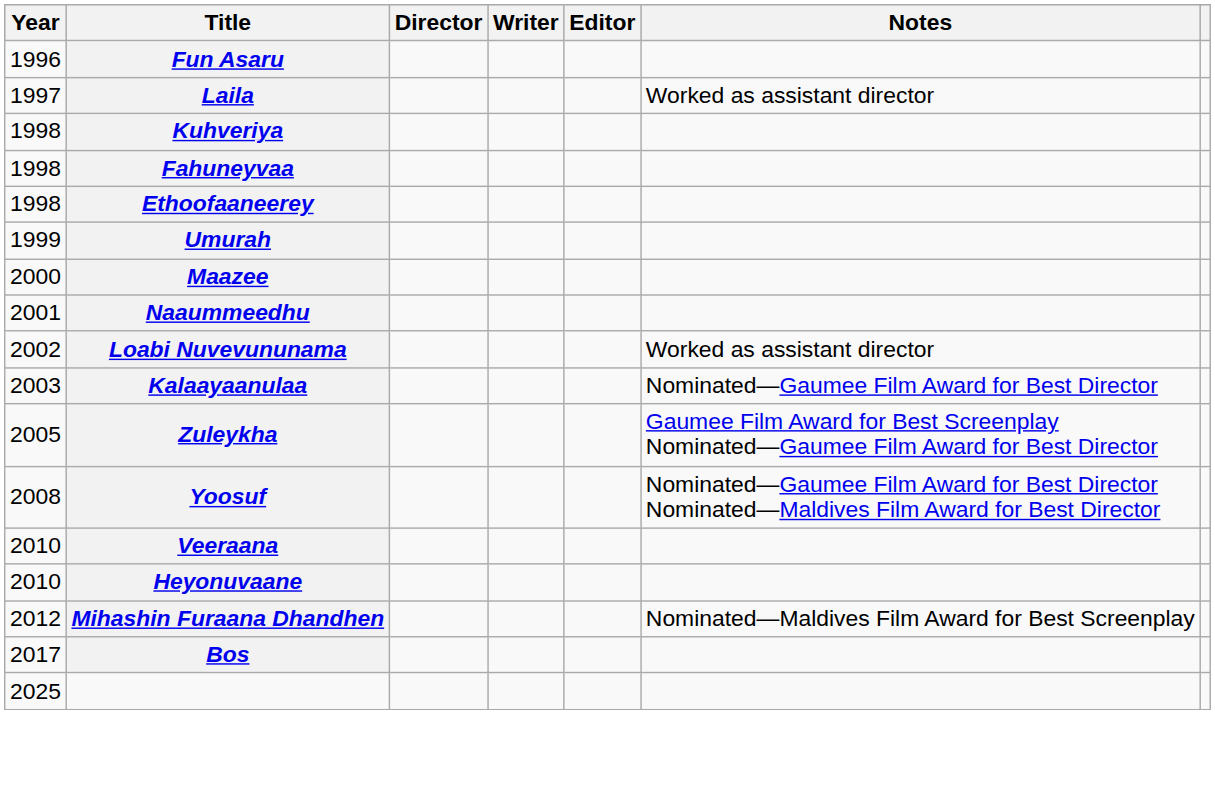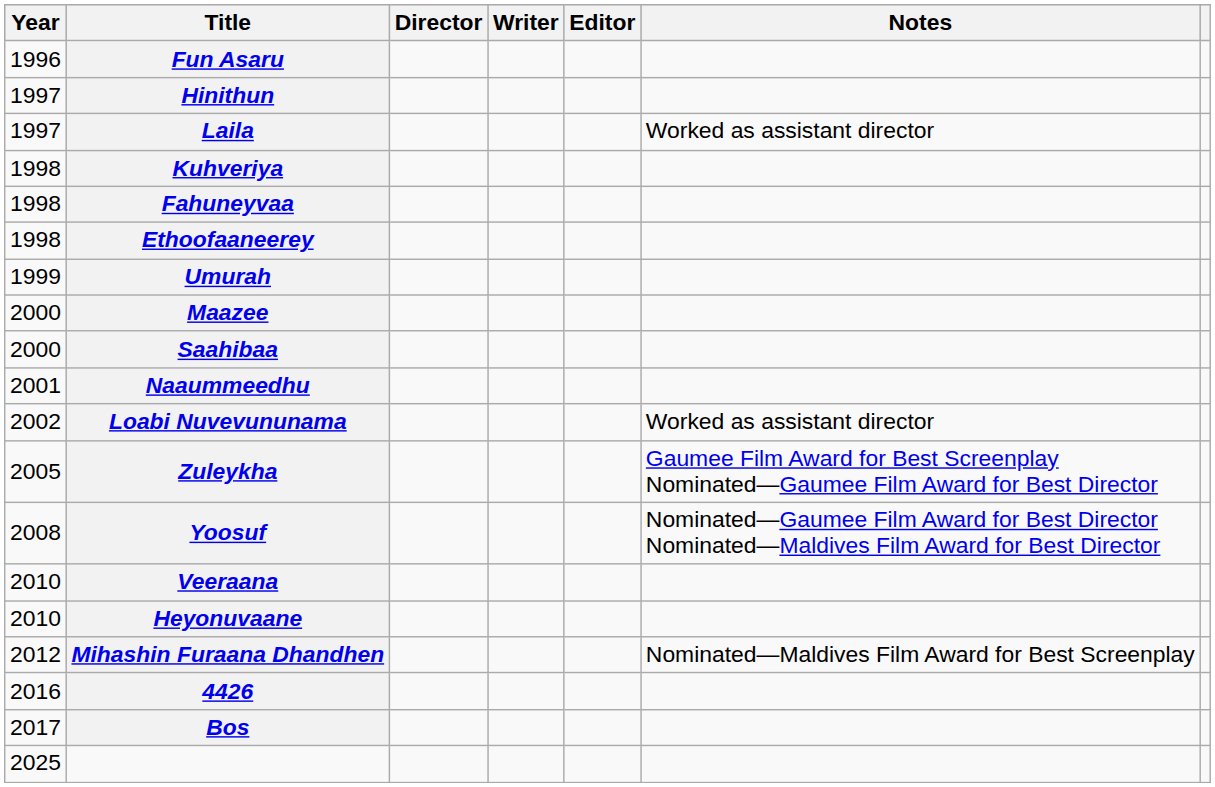+ row: 1997 | Hinithun
+ row: 2000 | Saahibaa
- row: 2003 | Kalaayaanulaa | Nominated—Gaumee Film Award for Best Director
+ row: 2016 | 4426
